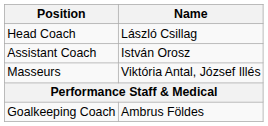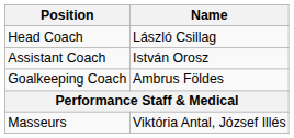rows swapped: Goalkeeping Coach <-> Masseurs
